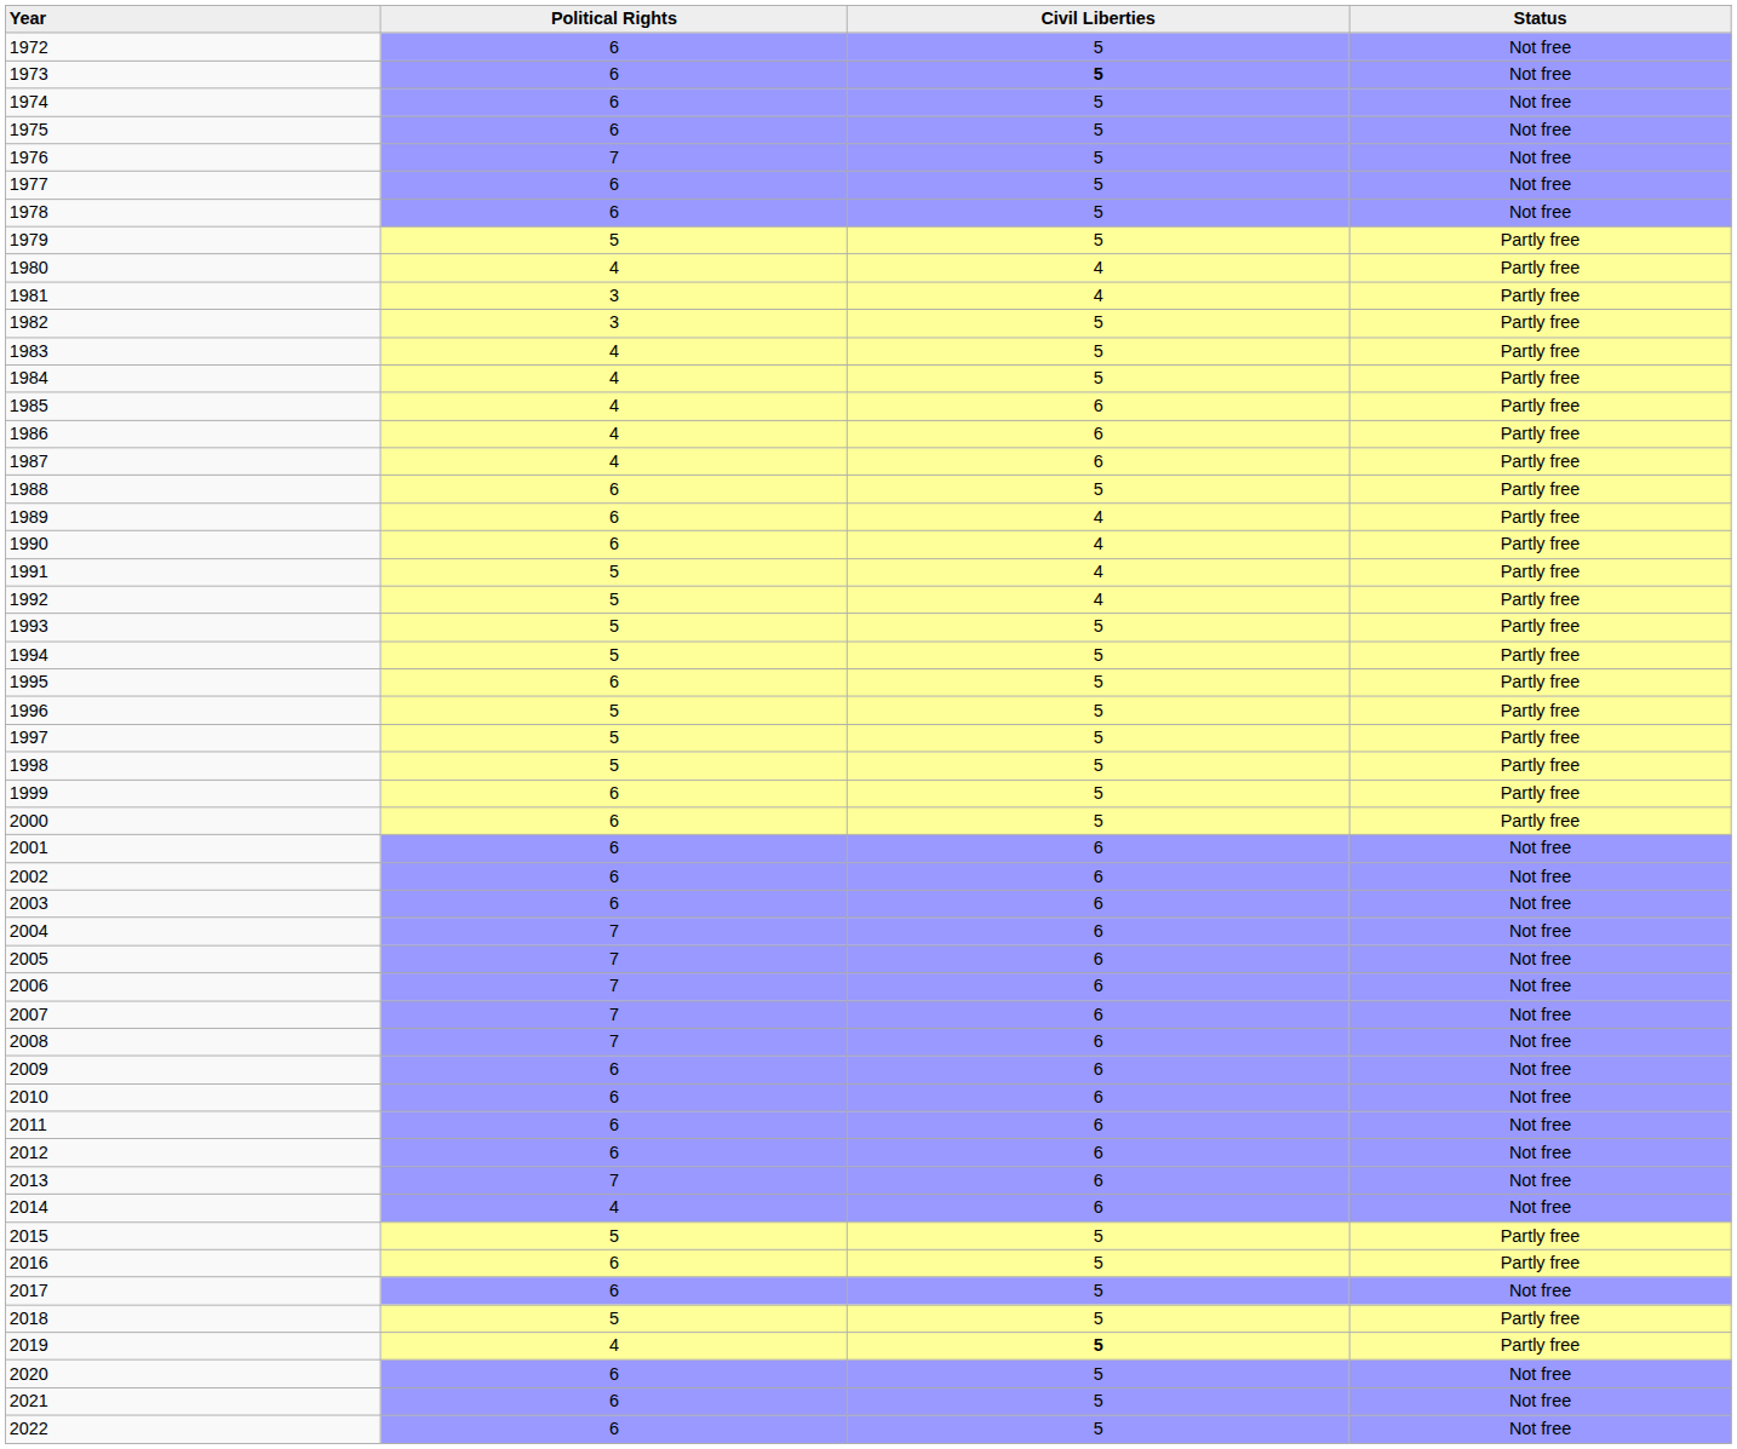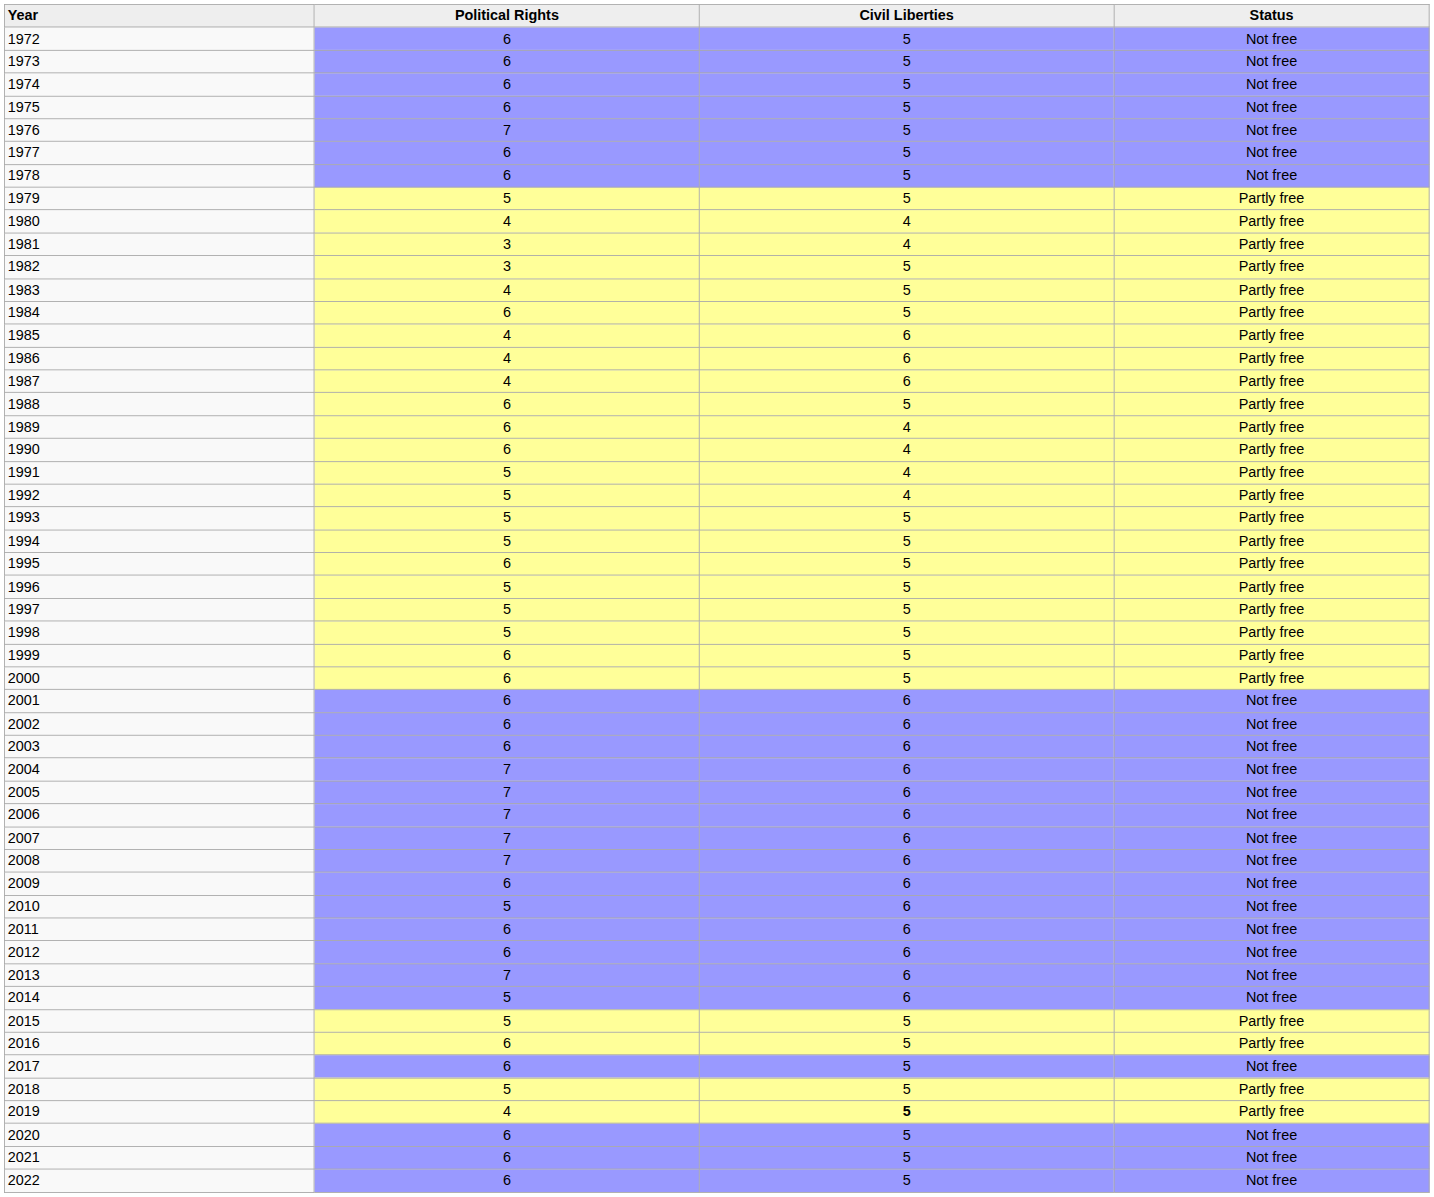1973 | column 3: bold -> normal
1984 | column 2: 4 -> 6
2010 | column 2: 6 -> 5
2014 | column 2: 4 -> 5
